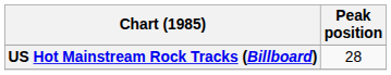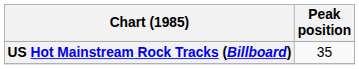US Hot Mainstream Rock Tracks (Billboard) | Peak position: 28 -> 35
